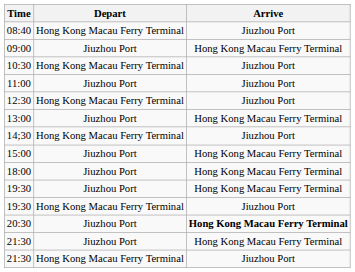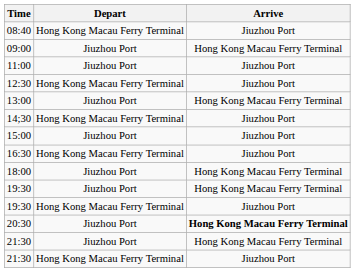- row: 10:30 | Hong Kong Macau Ferry Terminal | Jiuzhou Port
15:00 | Arrive: Hong Kong Macau Ferry Terminal -> Jiuzhou Port
+ row: 16:30 | Hong Kong Macau Ferry Terminal | Jiuzhou Port
